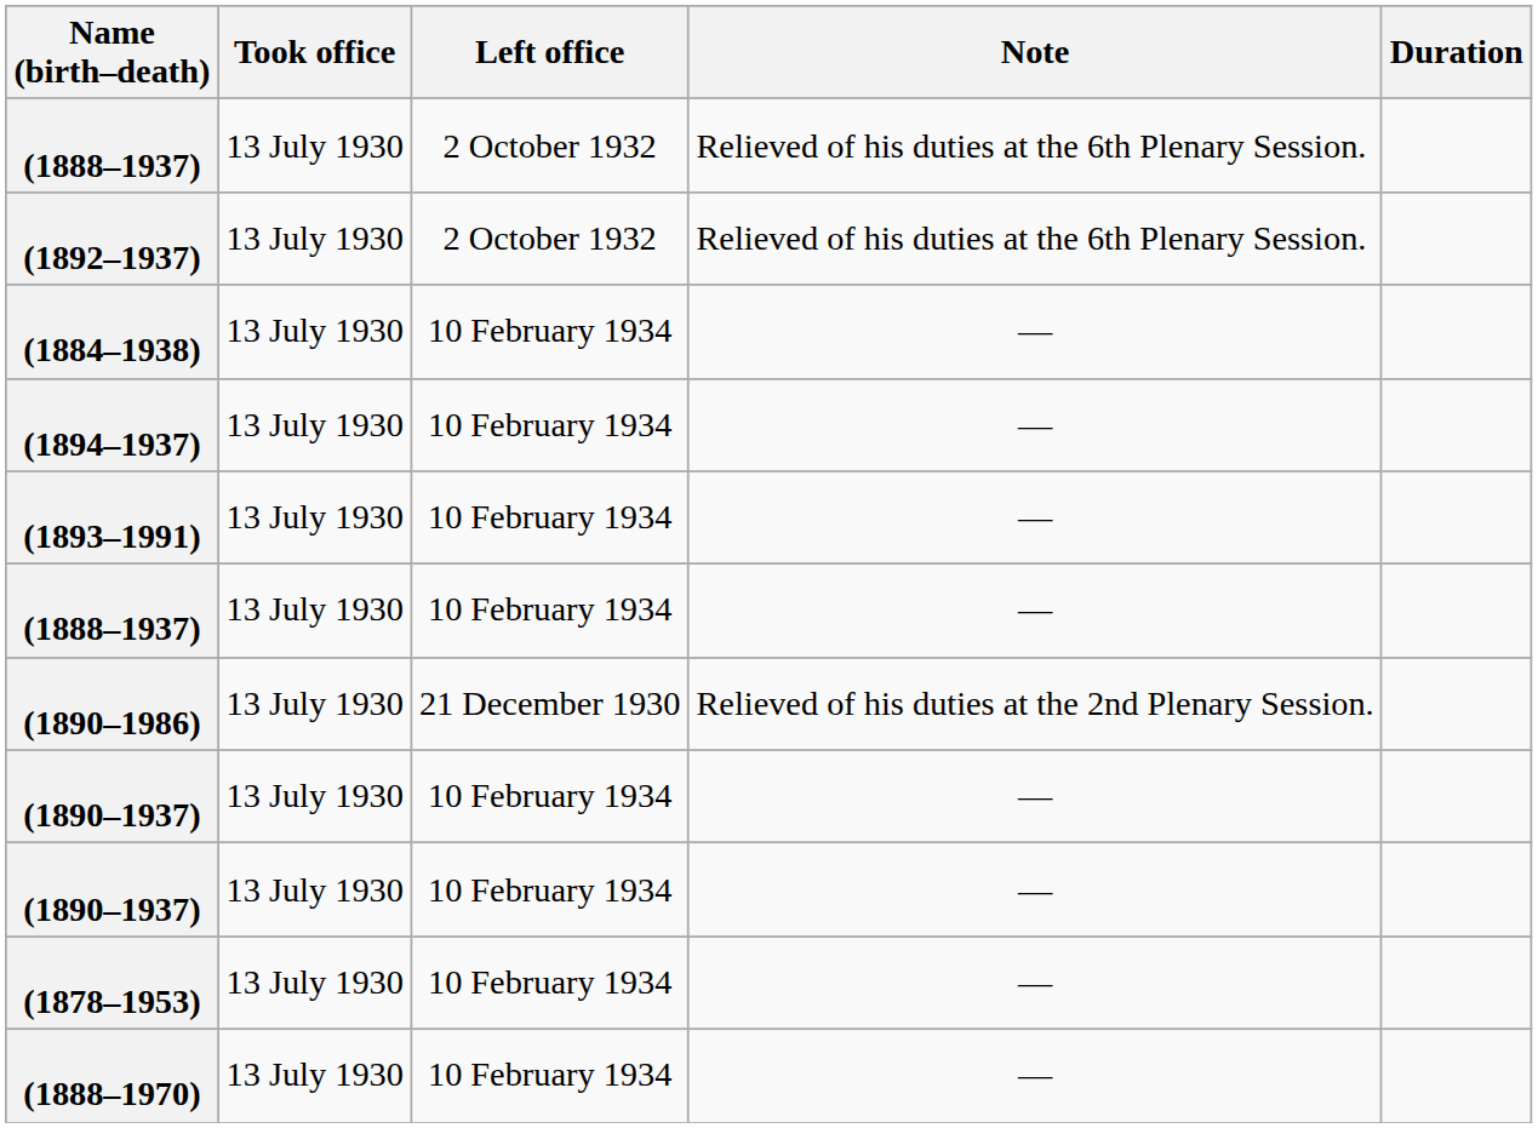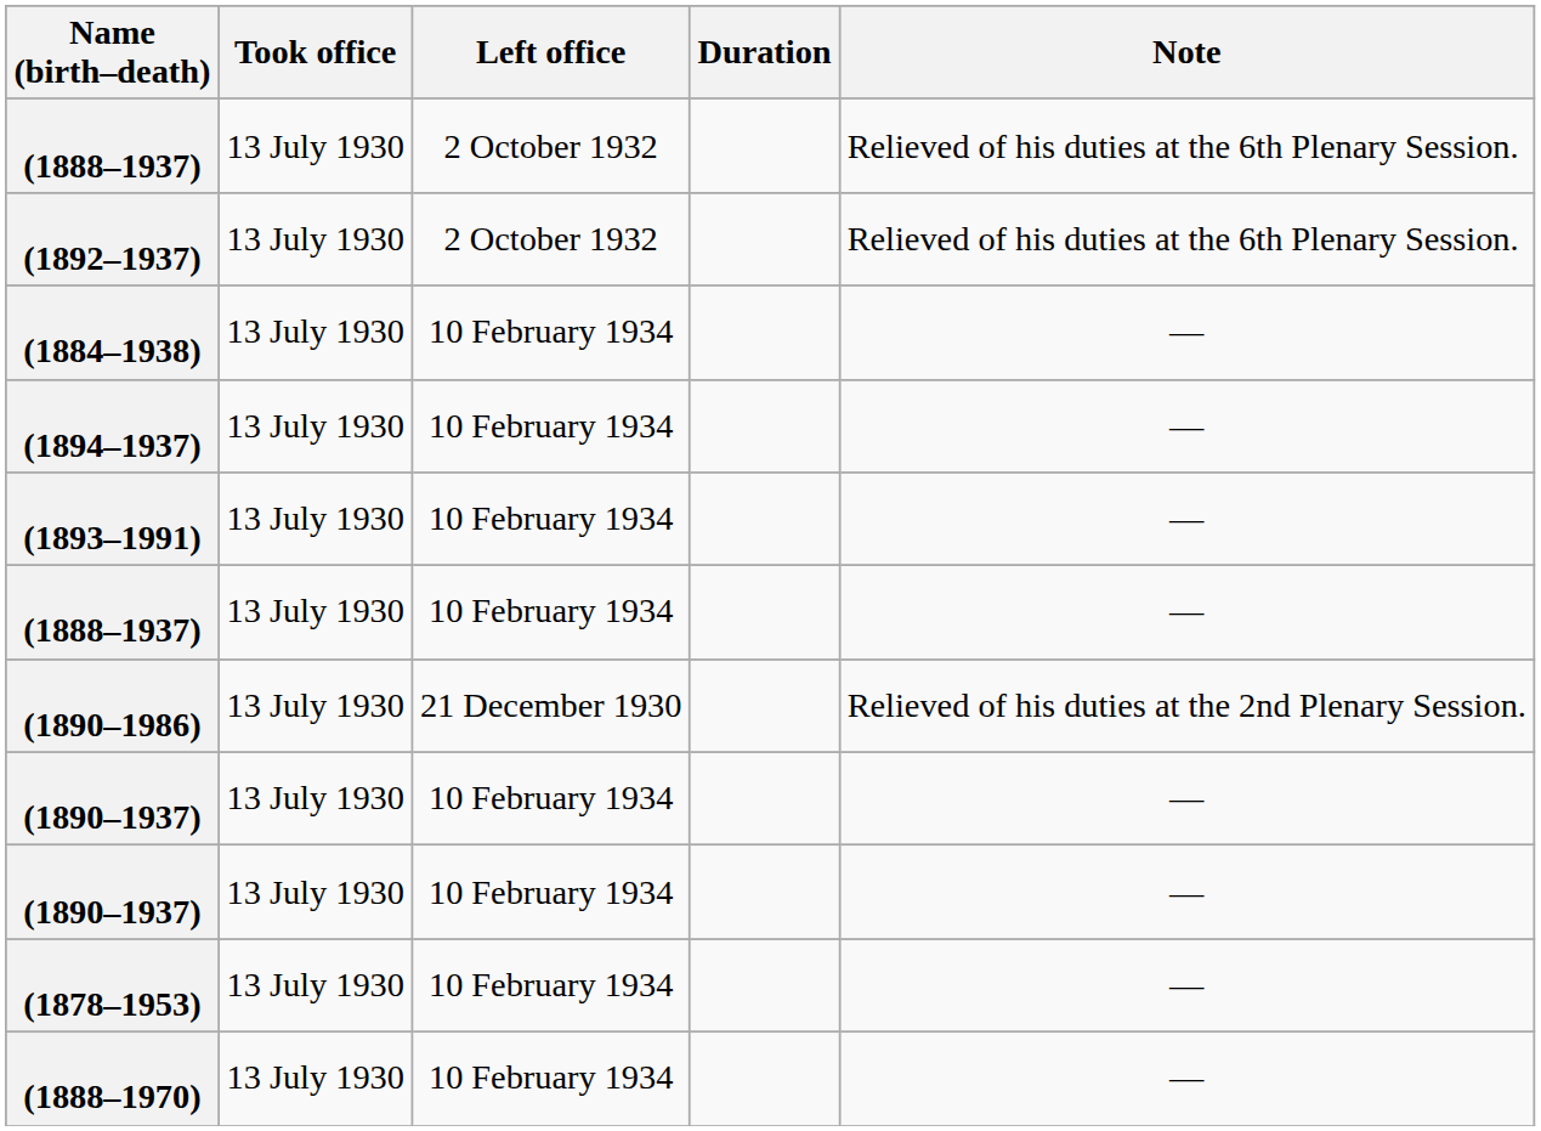columns swapped: Duration <-> Note
